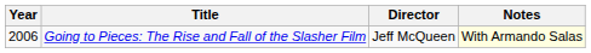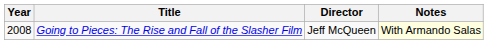Going to Pieces: The Rise and Fall of the Slasher Film | Year: 2006 -> 2008
